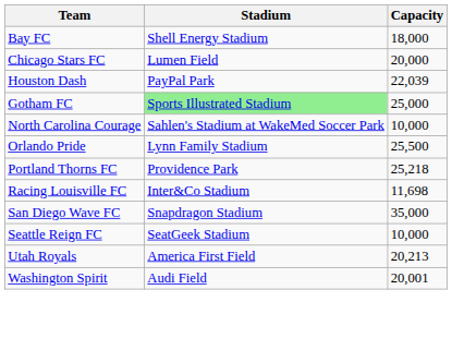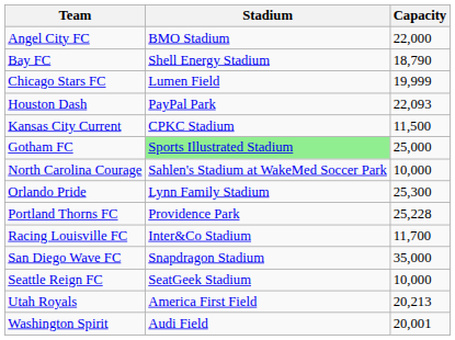+ row: Angel City FC | BMO Stadium | 22,000
Bay FC | Capacity: 18,000 -> 18,790
Chicago Stars FC | Capacity: 20,000 -> 19,999
Houston Dash | Capacity: 22,039 -> 22,093
+ row: Kansas City Current | CPKC Stadium | 11,500
Orlando Pride | Capacity: 25,500 -> 25,300
Portland Thorns FC | Capacity: 25,218 -> 25,228
Racing Louisville FC | Capacity: 11,698 -> 11,700
